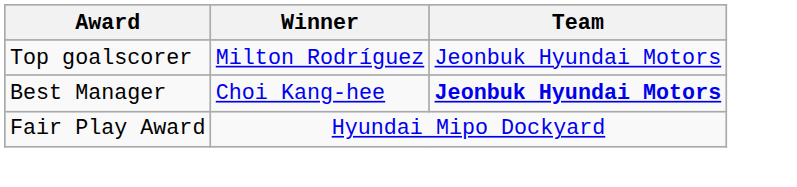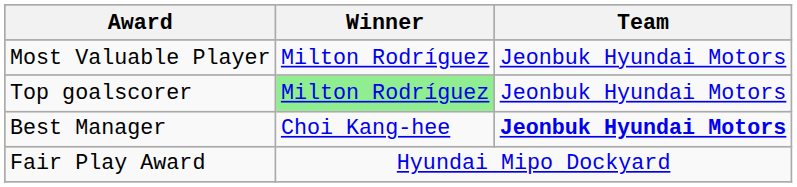+ row: Most Valuable Player | Milton Rodríguez | Jeonbuk Hyundai Motors
Top goalscorer | Winner: no background -> lightgreen background
